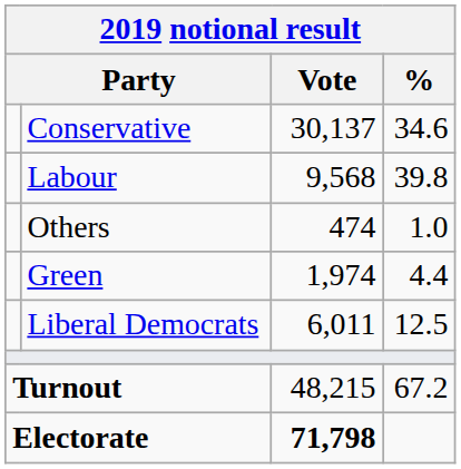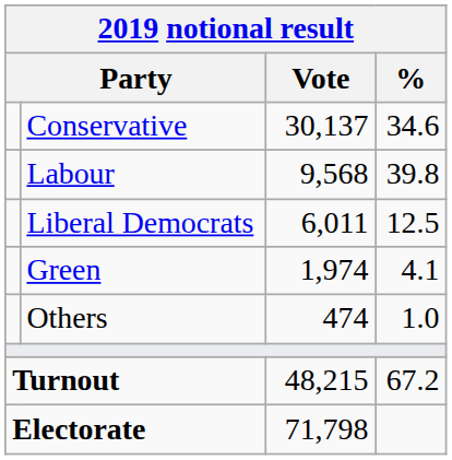rows swapped: Liberal Democrats <-> Others
Green | %: 4.4 -> 4.1
Electorate | Vote: bold -> normal
